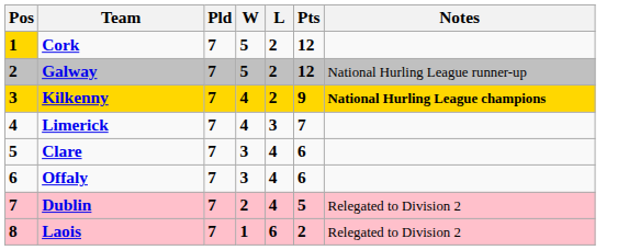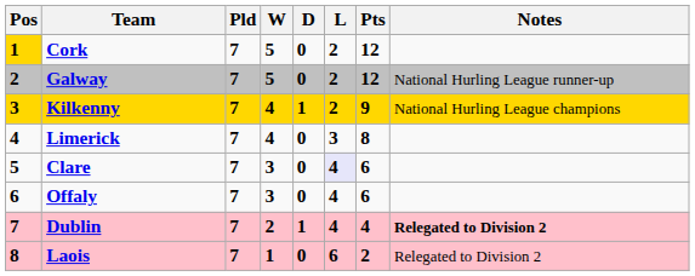+ column: D | 0 | 0 | 1 | 0 | 0 | 0 | 1 | 0
Kilkenny | Notes: bold -> normal
Limerick | Pts: 7 -> 8
Clare | L: no background -> lavender background
Dublin | Pts: 5 -> 4
Dublin | Notes: normal -> bold
